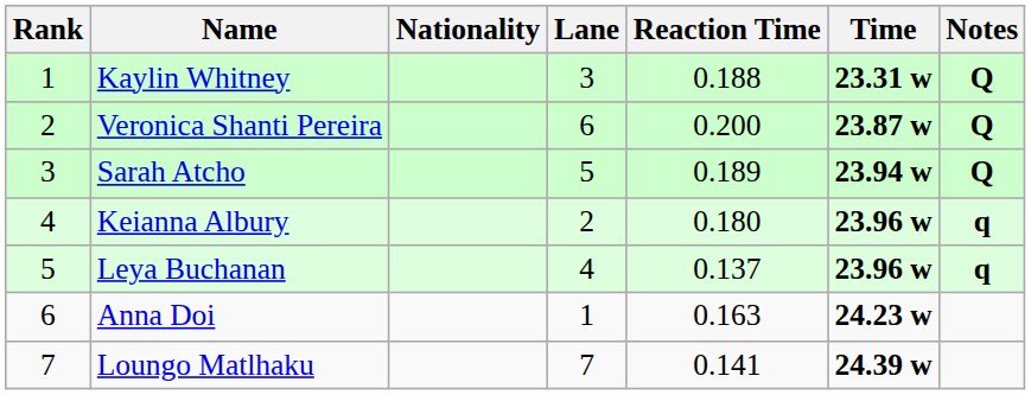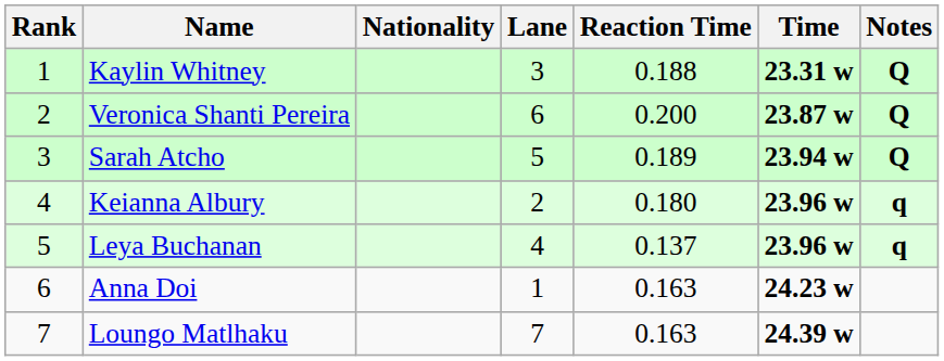Loungo Matlhaku | Reaction Time: 0.141 -> 0.163
